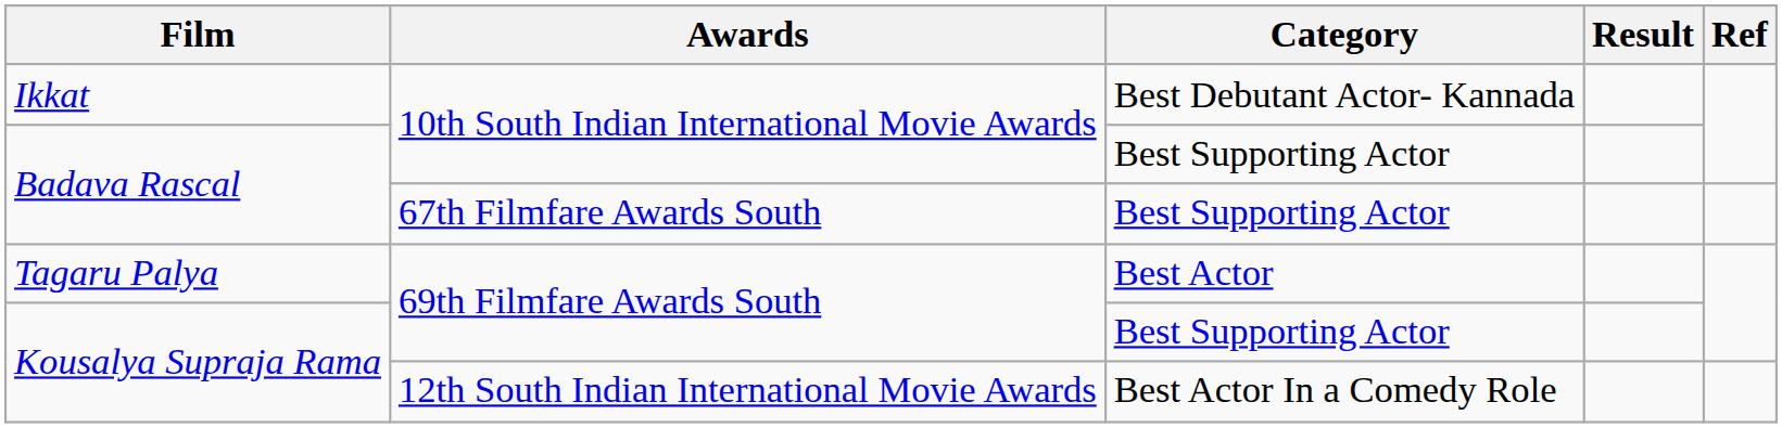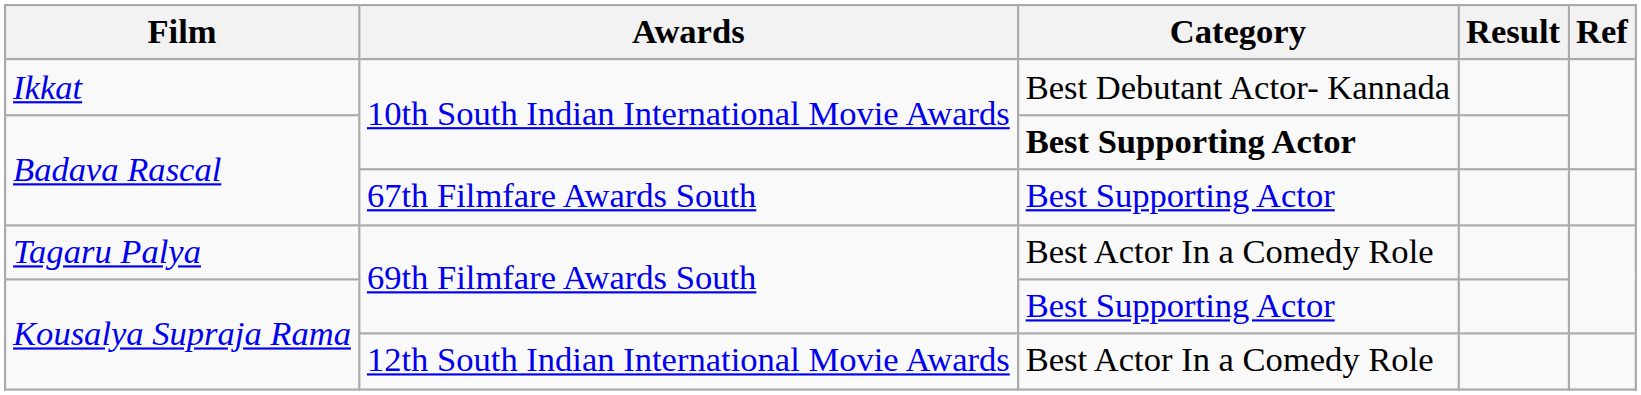Badava Rascal / 10th South Indian International Movie Awards | Category: normal -> bold
Tagaru Palya | Category: Best Actor -> Best Actor In a Comedy Role
